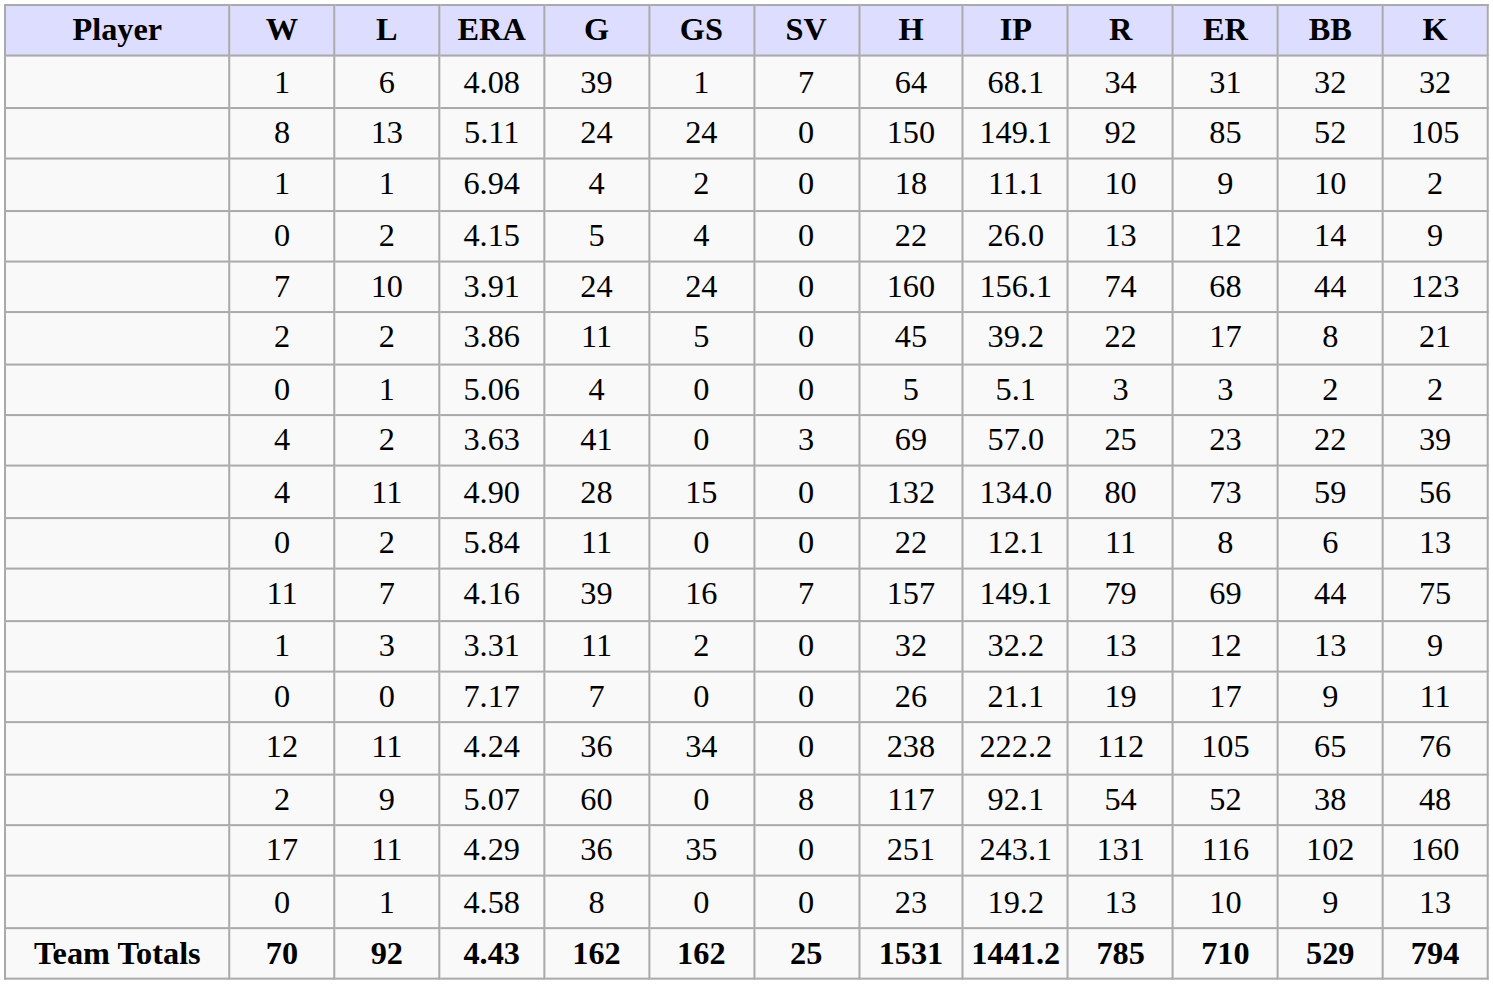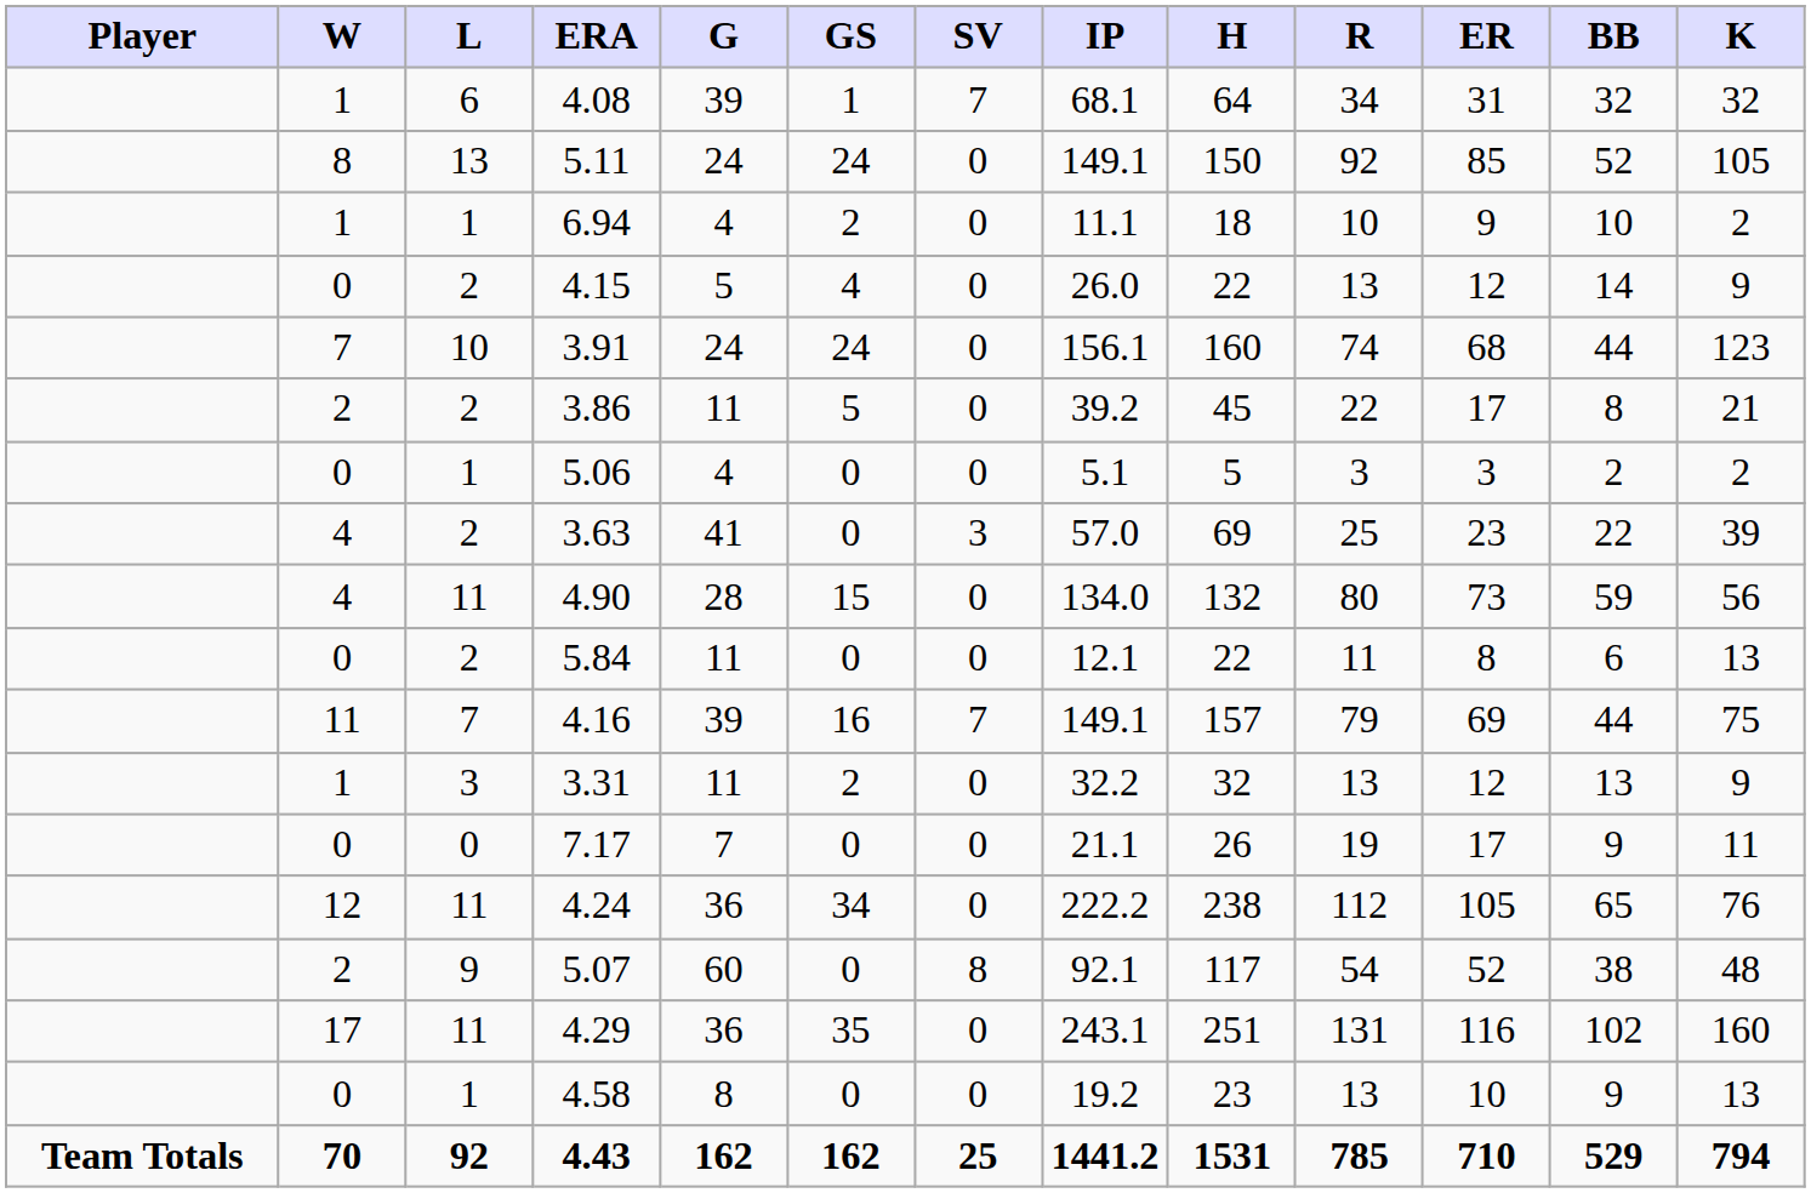columns swapped: IP <-> H
